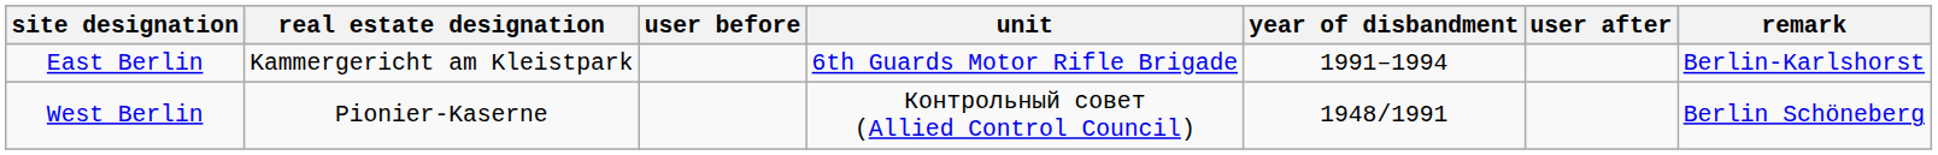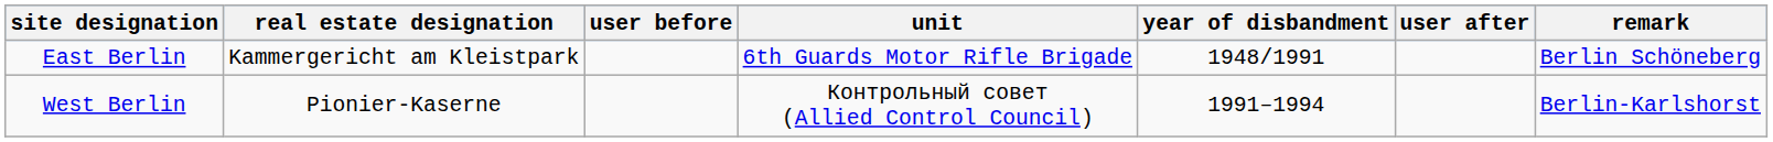East Berlin | year of disbandment: 1991–1994 -> 1948/1991
East Berlin | remark: Berlin-Karlshorst -> Berlin Schöneberg
West Berlin | year of disbandment: 1948/1991 -> 1991–1994
West Berlin | remark: Berlin Schöneberg -> Berlin-Karlshorst
